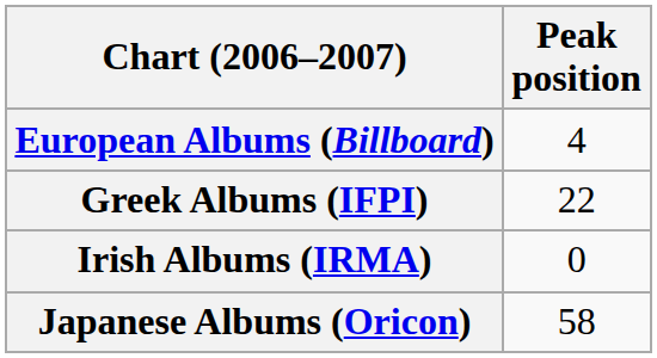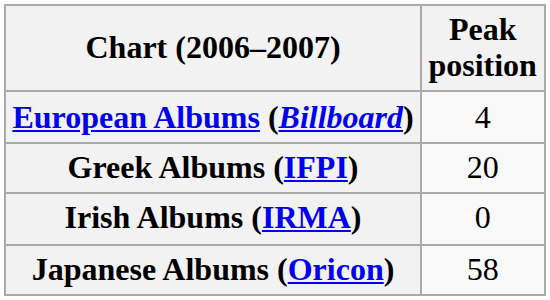Greek Albums (IFPI) | Peak position: 22 -> 20
